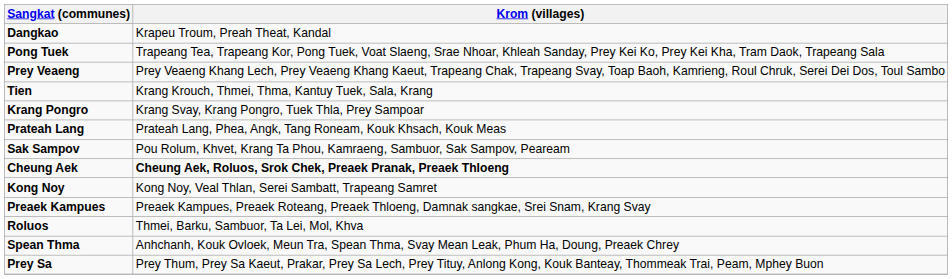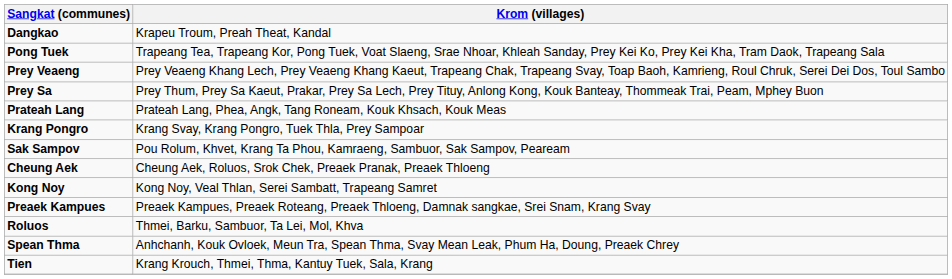rows swapped: Prey Sa <-> Tien
rows swapped: Krang Pongro <-> Prateah Lang
Cheung Aek | Krom (villages): bold -> normal
